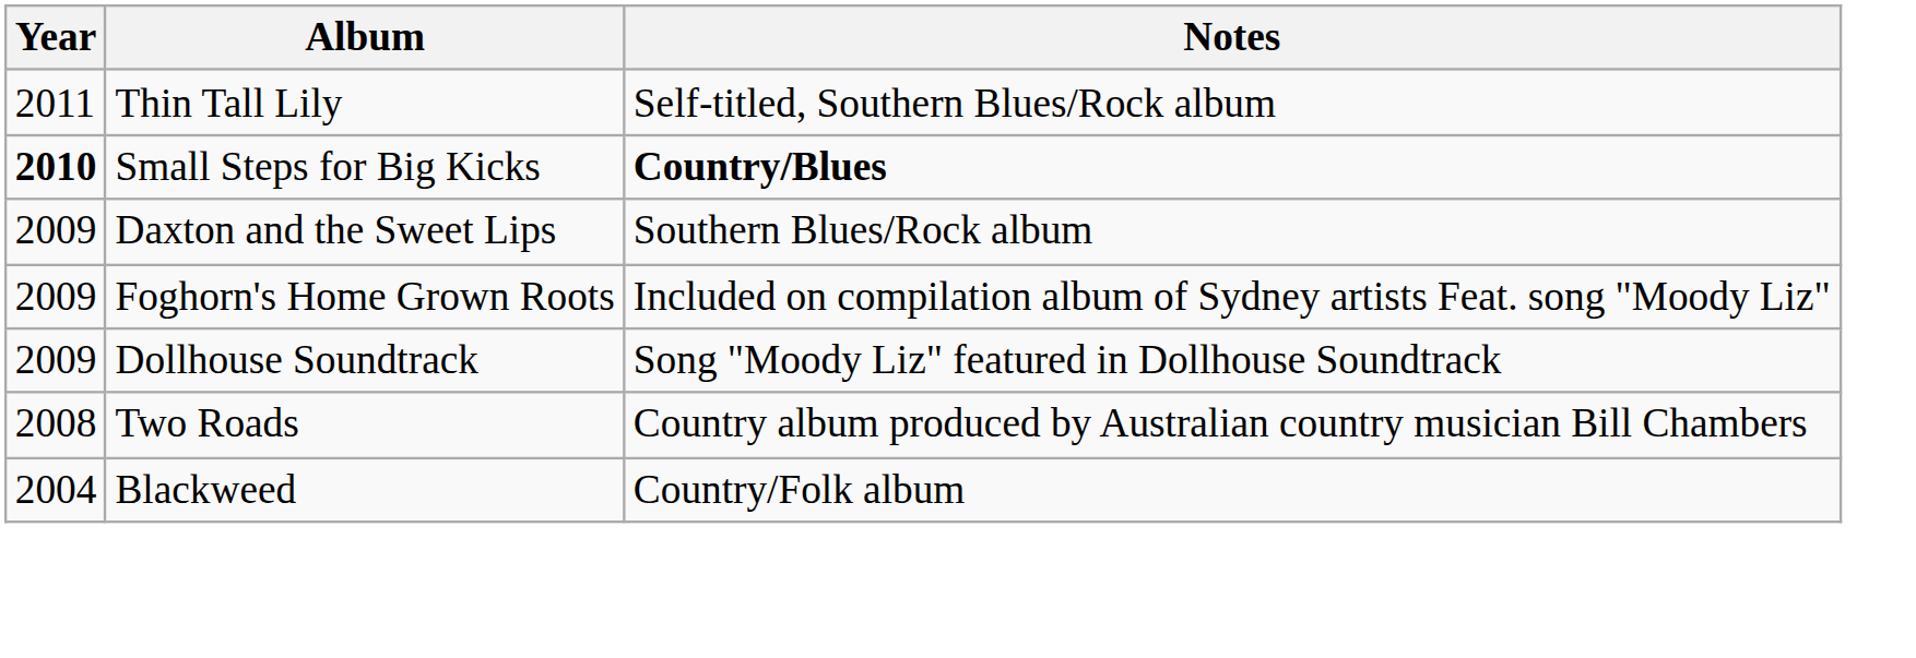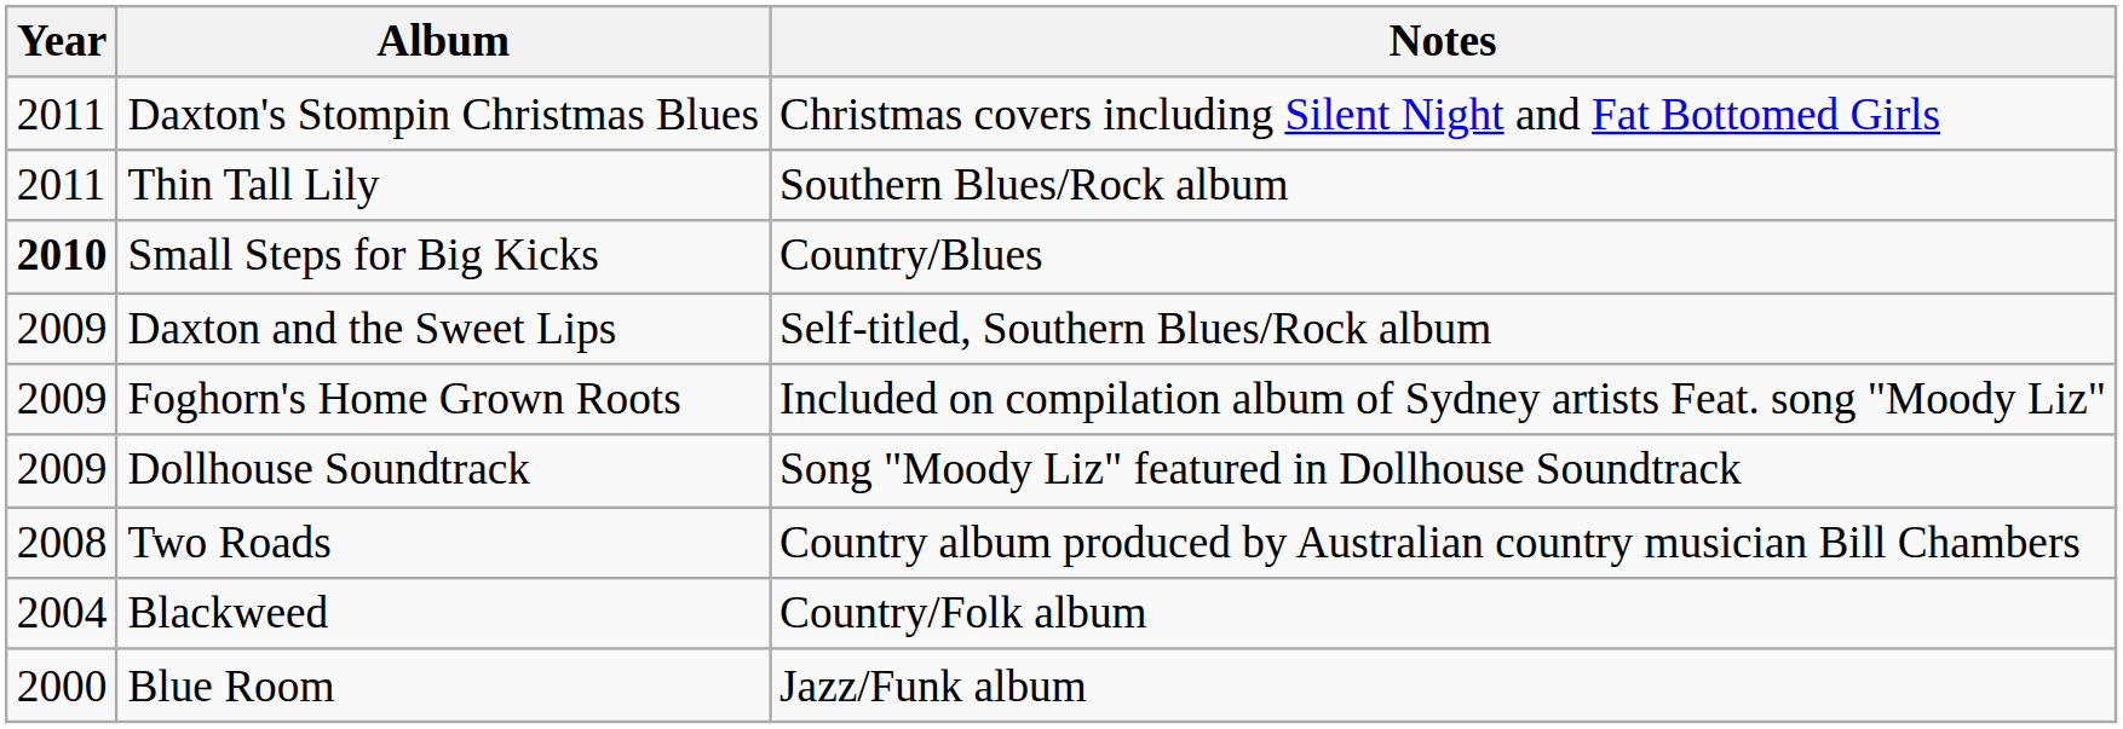+ row: 2011 | Daxton's Stompin Christmas Blues | Christmas covers including Silent Night and Fat Bottomed Girls
Thin Tall Lily | Notes: Self-titled, Southern Blues/Rock album -> Southern Blues/Rock album
Small Steps for Big Kicks | Notes: bold -> normal
Daxton and the Sweet Lips | Notes: Southern Blues/Rock album -> Self-titled, Southern Blues/Rock album
+ row: 2000 | Blue Room | Jazz/Funk album
